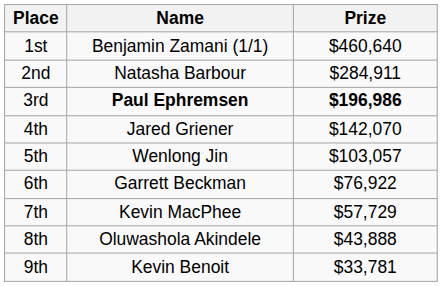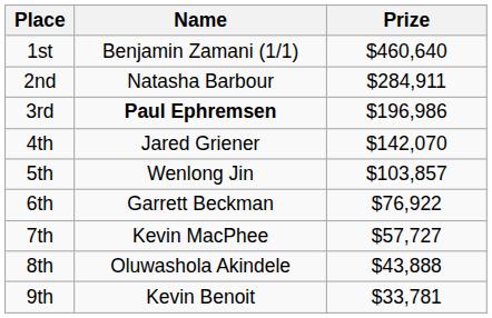3rd | Prize: bold -> normal
5th | Prize: $103,057 -> $103,857
7th | Prize: $57,729 -> $57,727
